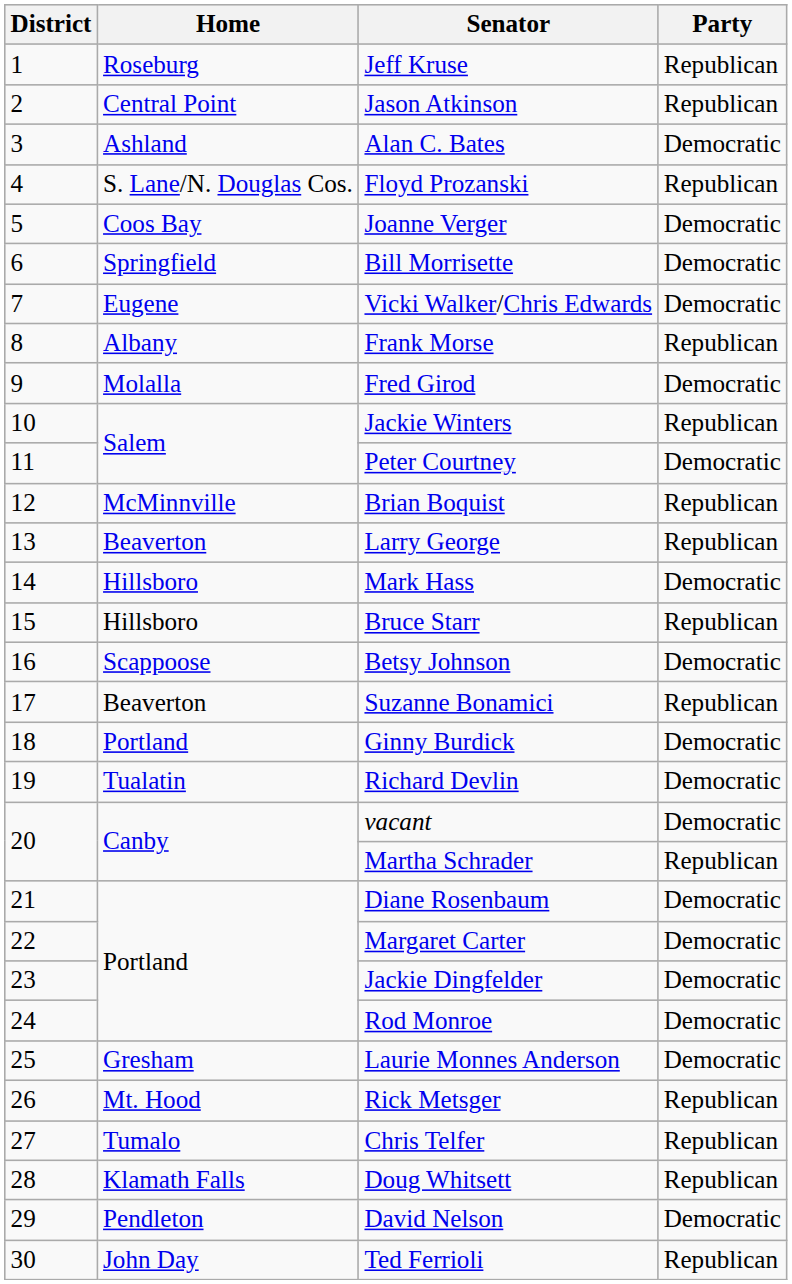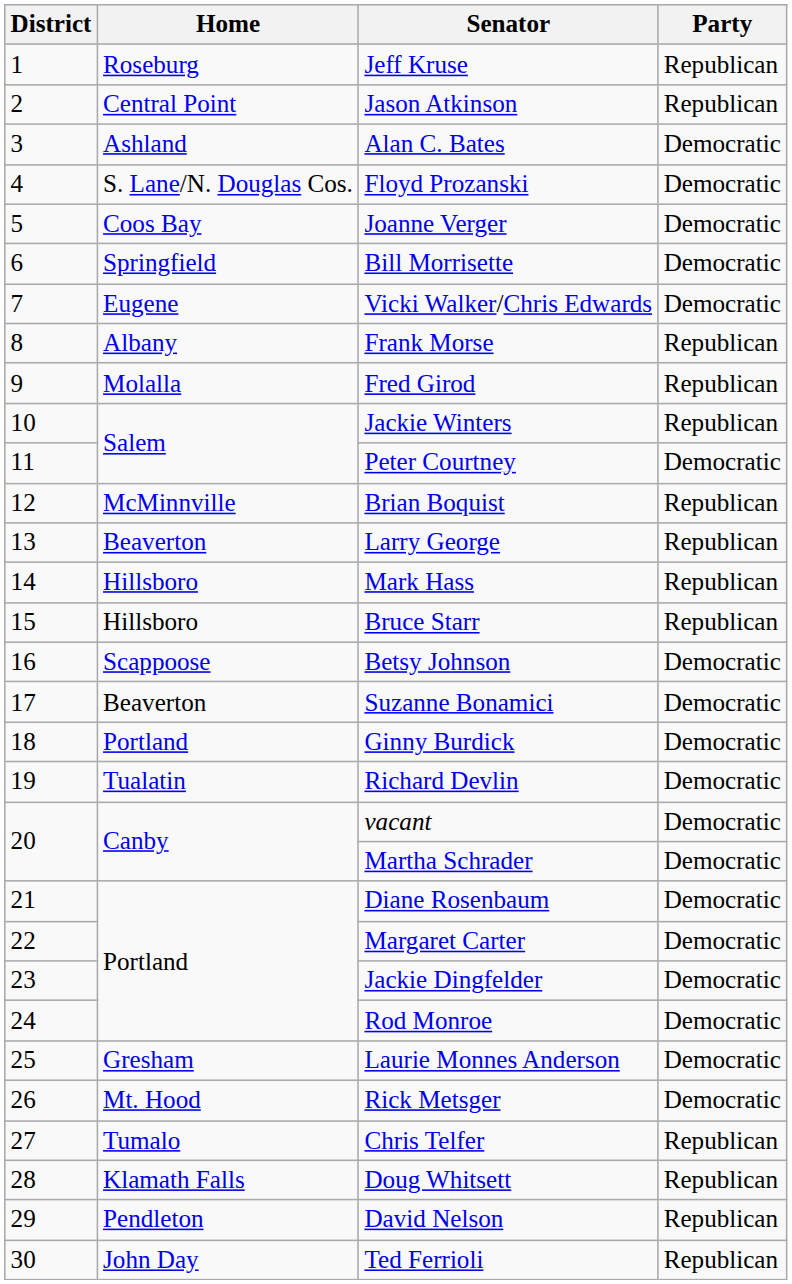Floyd Prozanski | Party: Republican -> Democratic
Fred Girod | Party: Democratic -> Republican
Mark Hass | Party: Democratic -> Republican
Suzanne Bonamici | Party: Republican -> Democratic
Martha Schrader | Party: Republican -> Democratic
Rick Metsger | Party: Republican -> Democratic
David Nelson | Party: Democratic -> Republican
